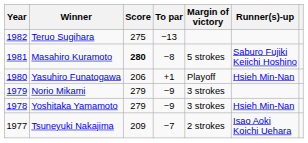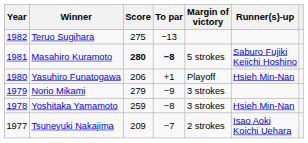Masahiro Kuramoto | To par: normal -> bold
Yoshitaka Yamamoto | Score: 279 -> 259
Yoshitaka Yamamoto | To par: −9 -> −8
